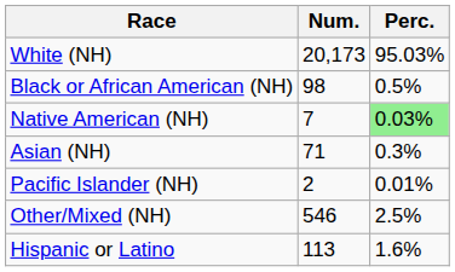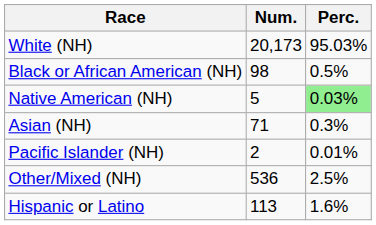Native American (NH) | Num.: 7 -> 5
Other/Mixed (NH) | Num.: 546 -> 536
